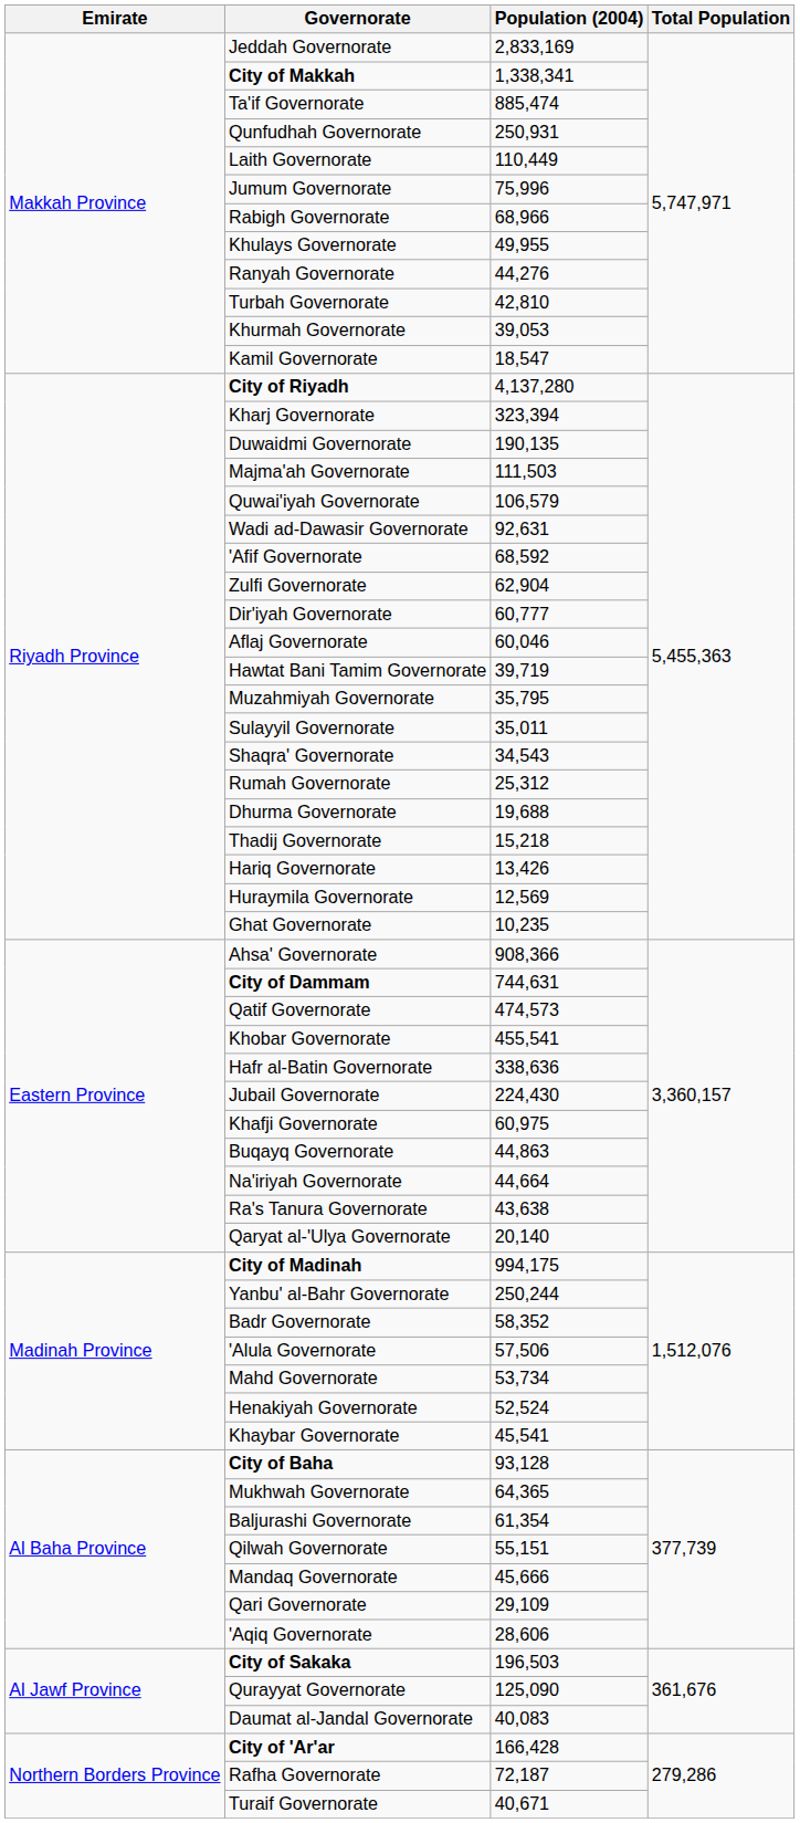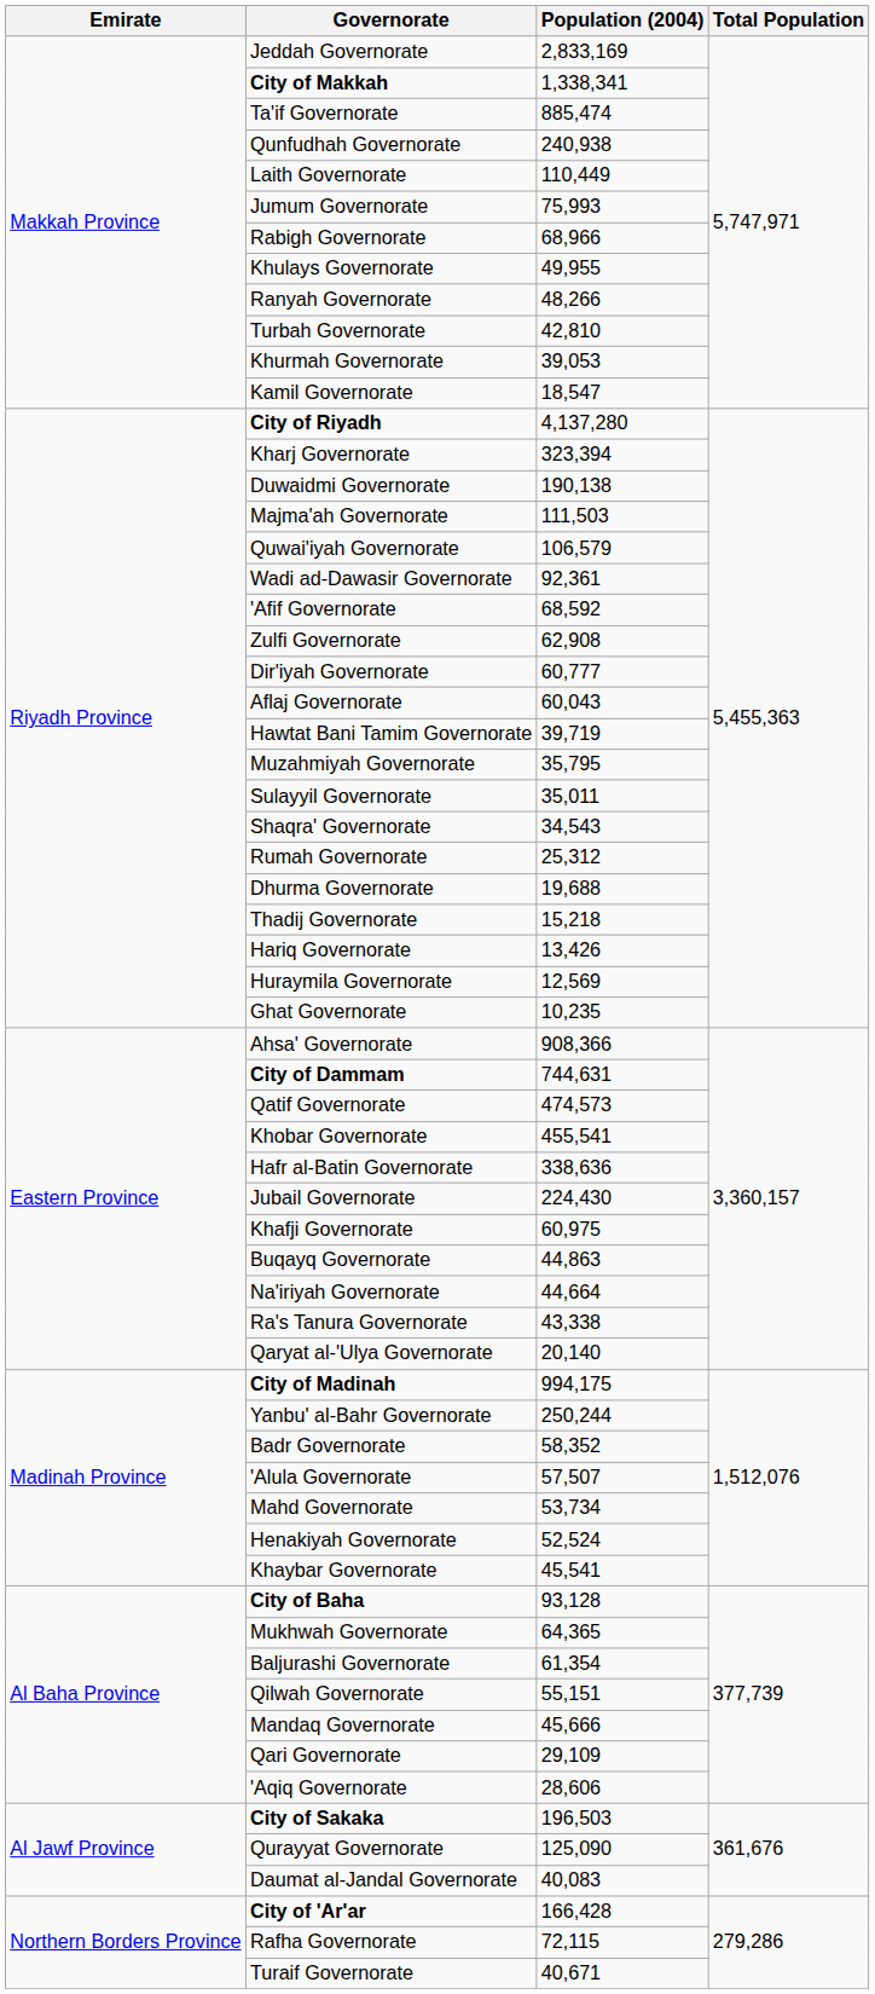Qunfudhah Governorate | Population (2004): 250,931 -> 240,938
Jumum Governorate | Population (2004): 75,996 -> 75,993
Ranyah Governorate | Population (2004): 44,276 -> 48,266
Duwaidmi Governorate | Population (2004): 190,135 -> 190,138
Wadi ad-Dawasir Governorate | Population (2004): 92,631 -> 92,361
Zulfi Governorate | Population (2004): 62,904 -> 62,908
Aflaj Governorate | Population (2004): 60,046 -> 60,043
Ra's Tanura Governorate | Population (2004): 43,638 -> 43,338
'Alula Governorate | Population (2004): 57,506 -> 57,507
Rafha Governorate | Population (2004): 72,187 -> 72,115
